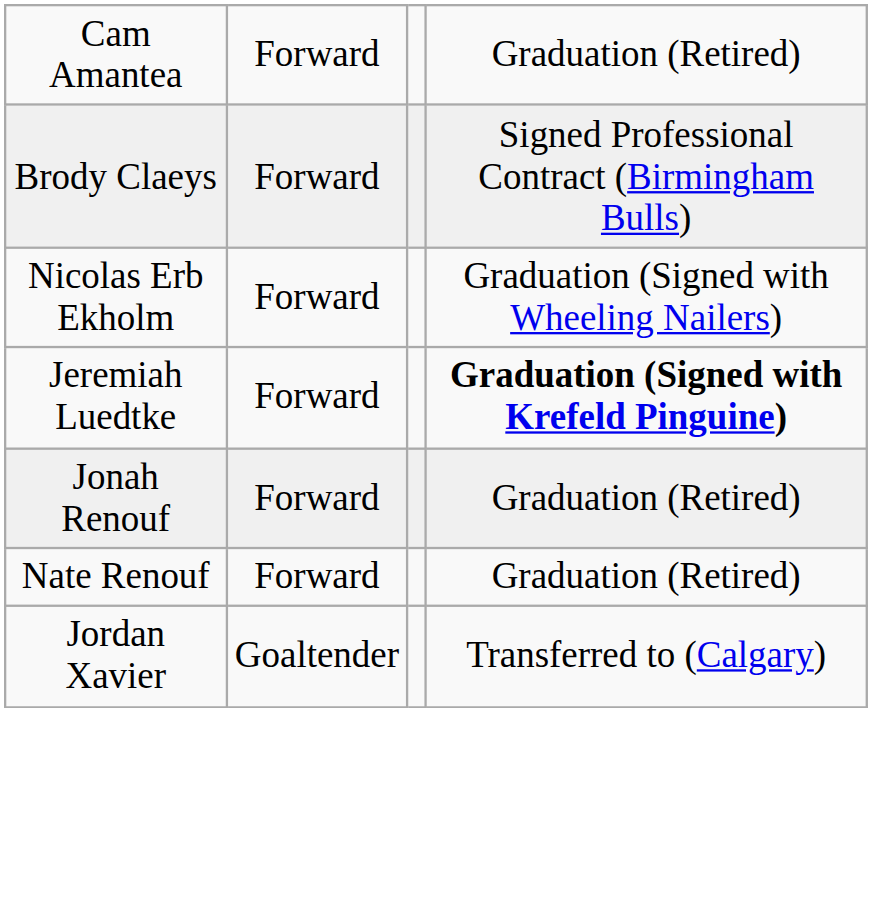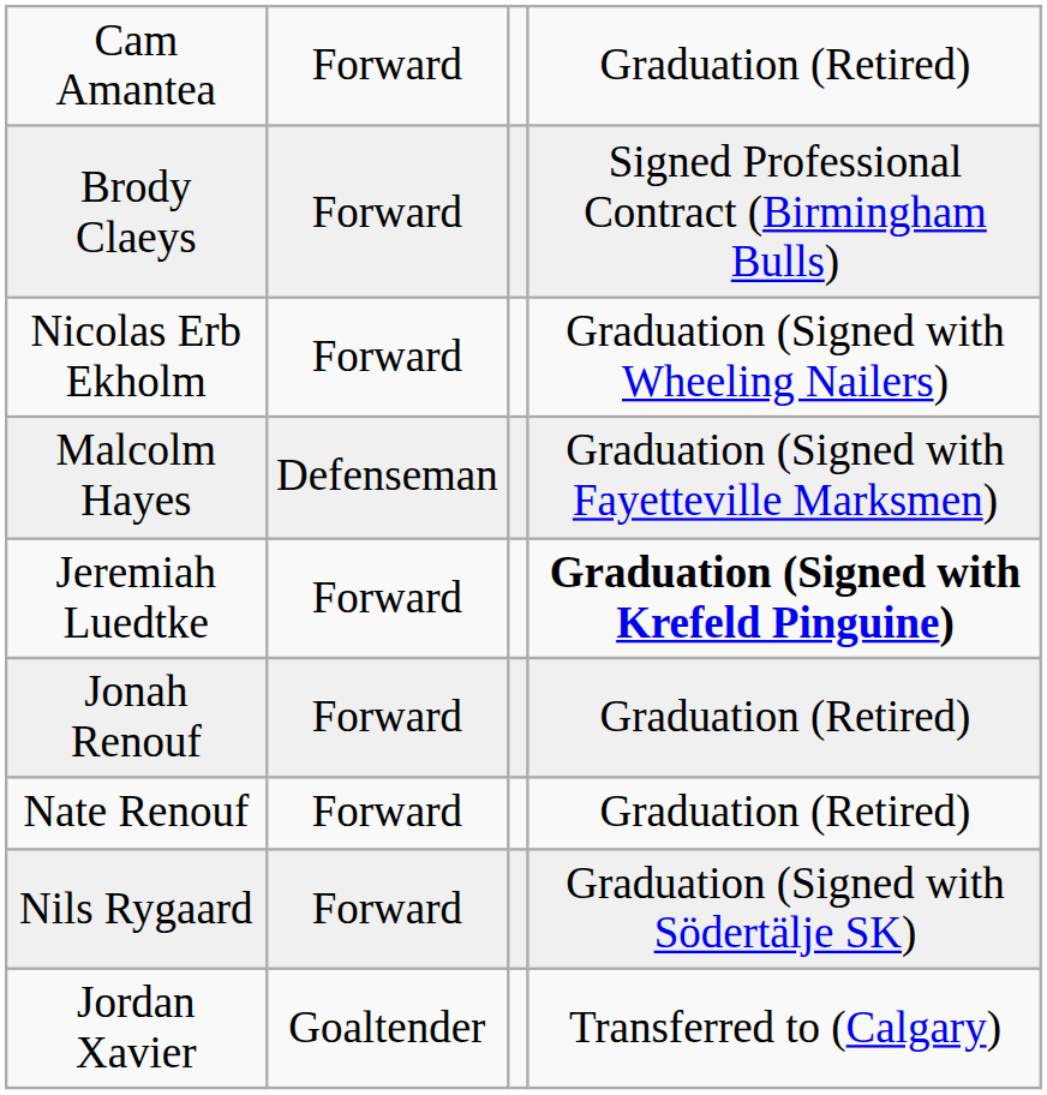+ row: Malcolm Hayes | Defenseman | Graduation (Signed with Fayetteville Marksmen)
+ row: Nils Rygaard | Forward | Graduation (Signed with Södertälje SK)
